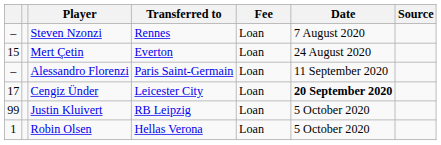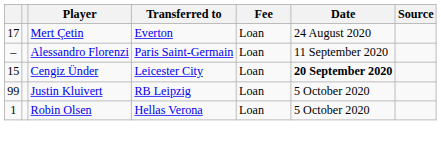- row: – | Steven Nzonzi | Rennes | Loan | 7 August 2020
Mert Çetin | column 1: 15 -> 17
Cengiz Ünder | column 1: 17 -> 15
